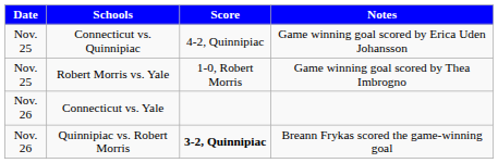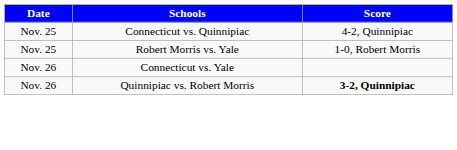- column: Notes | Game winning goal scored by Erica Uden Johansson | Game winning goal scored by Thea Imbrogno | Breann Frykas scored the game-winning goal
